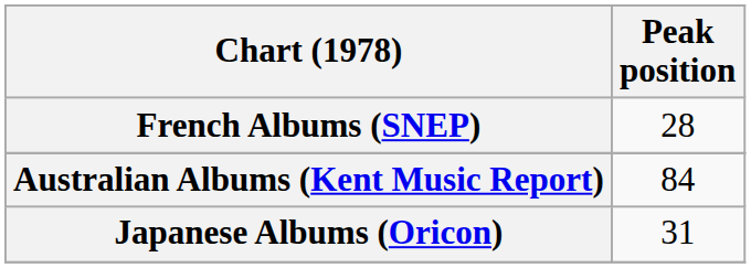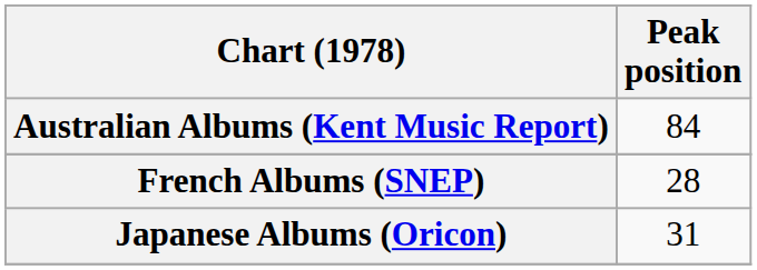rows swapped: Australian Albums (Kent Music Report) <-> French Albums (SNEP)
